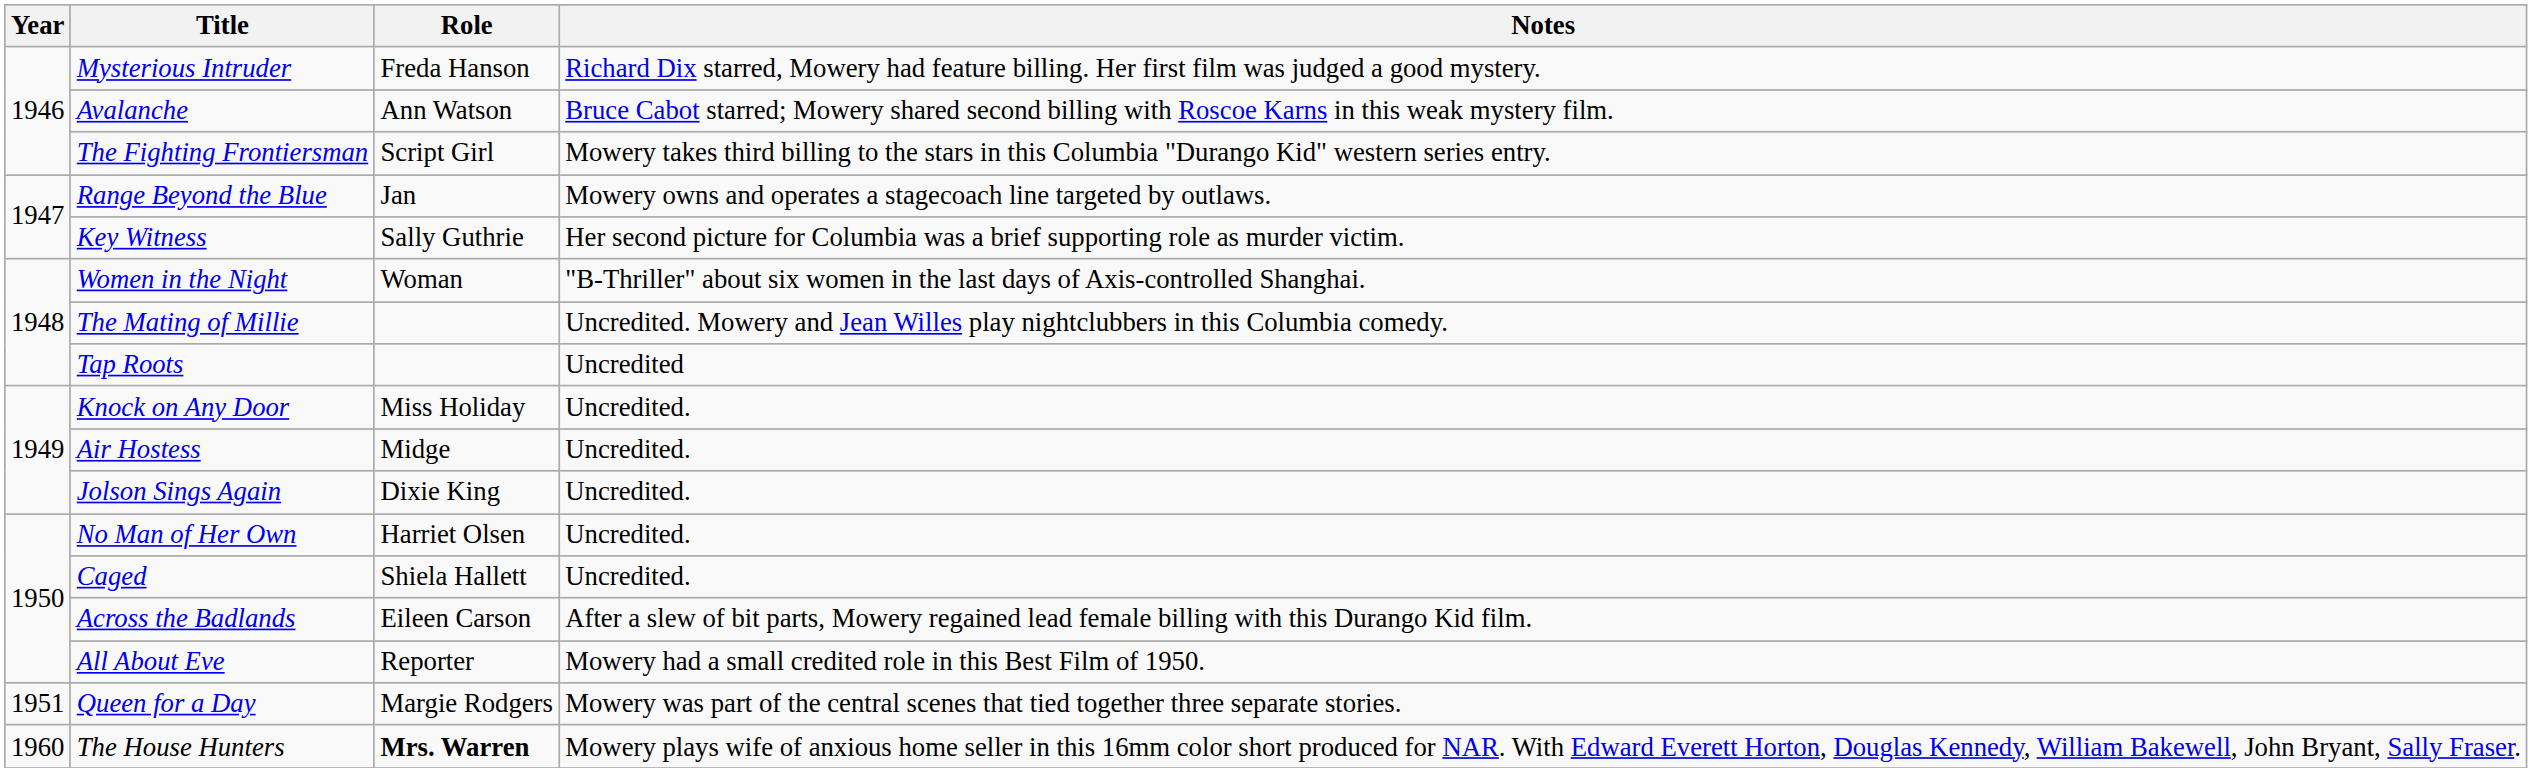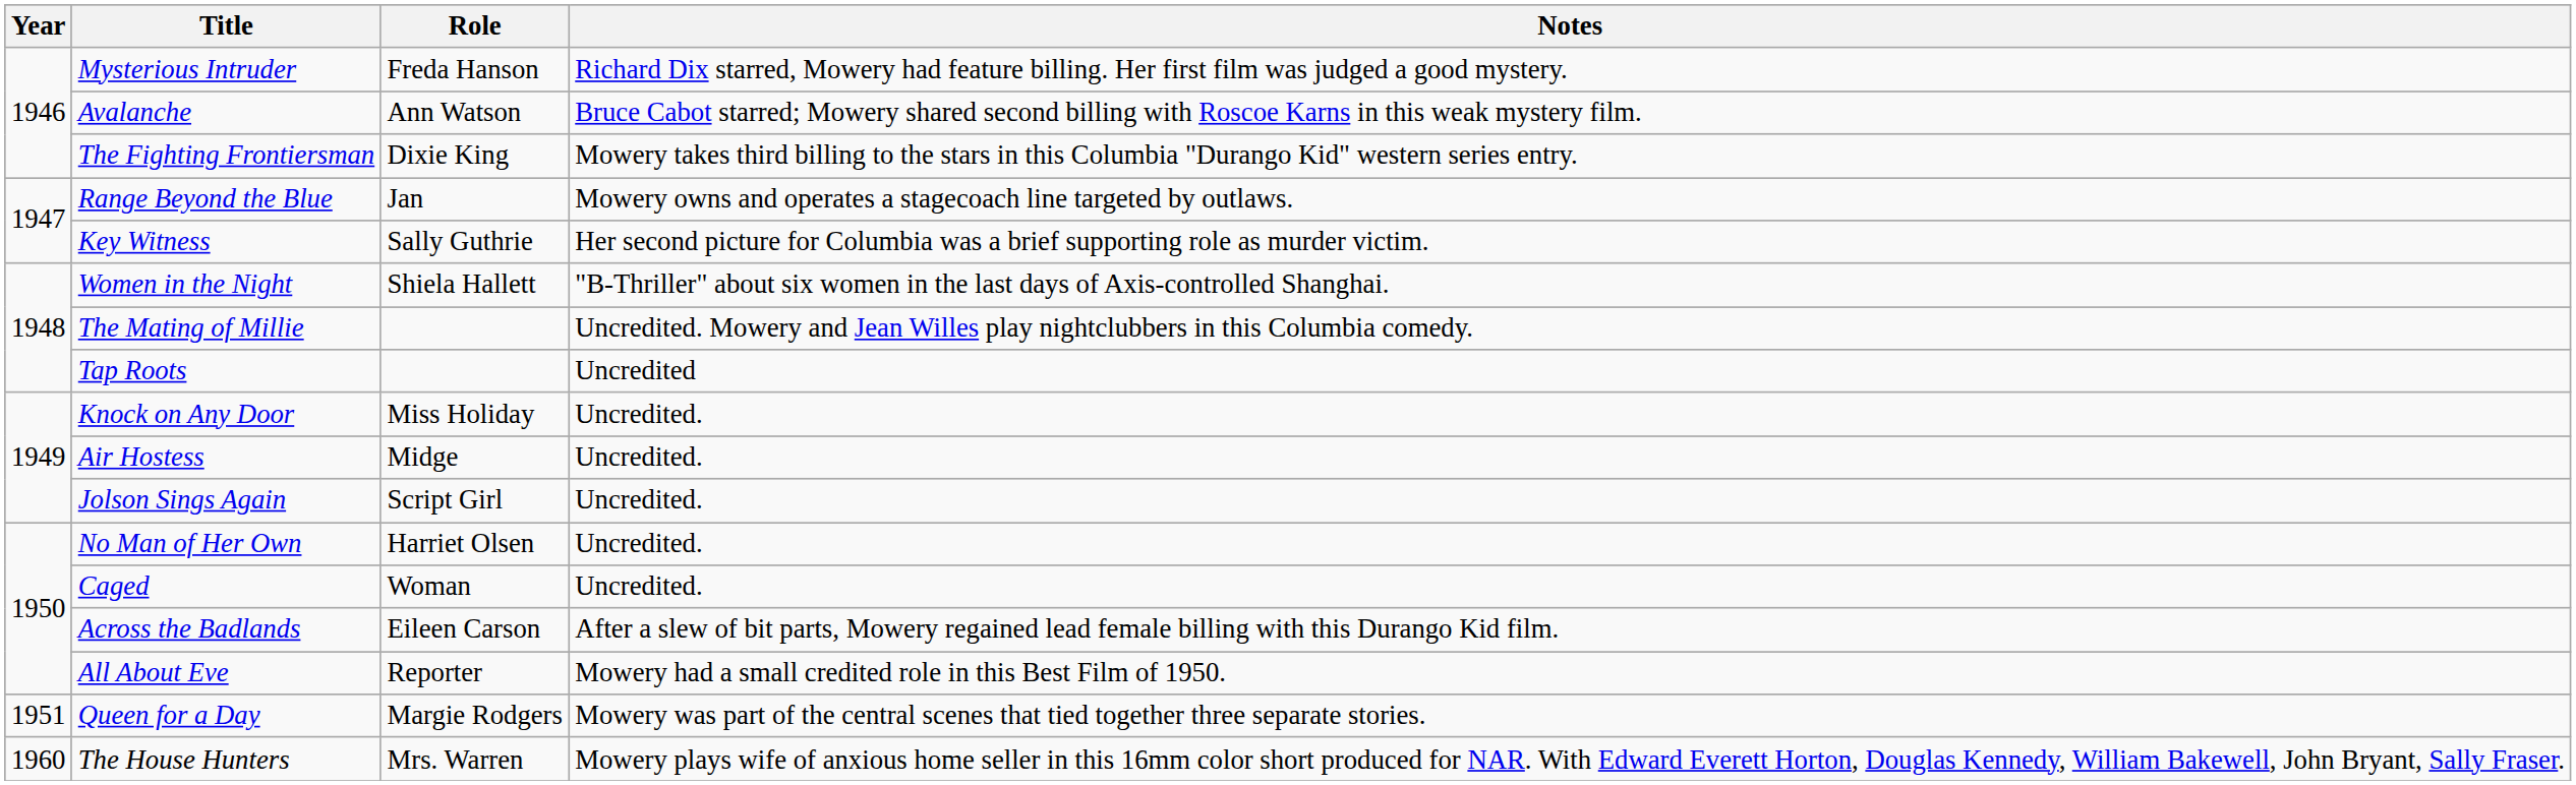The Fighting Frontiersman | Role: Script Girl -> Dixie King
Women in the Night | Role: Woman -> Shiela Hallett
Jolson Sings Again | Role: Dixie King -> Script Girl
Caged | Role: Shiela Hallett -> Woman
The House Hunters | Role: bold -> normal
